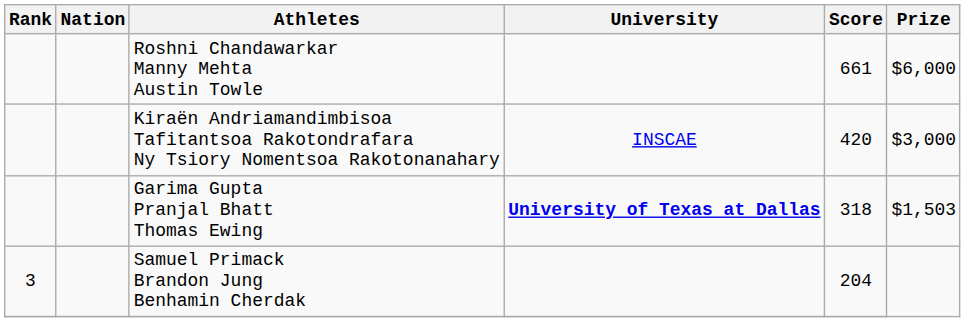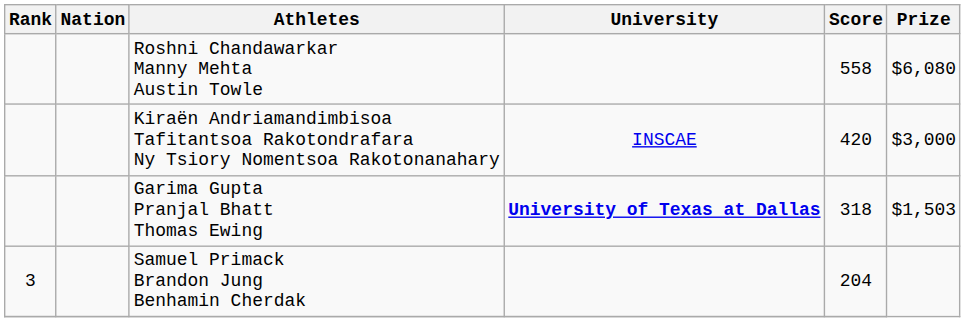Roshni Chandawarkar Manny Mehta Austin Towle | Score: 661 -> 558
Roshni Chandawarkar Manny Mehta Austin Towle | Prize: $6,000 -> $6,080
